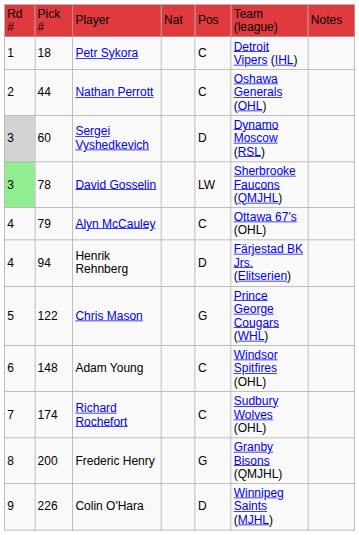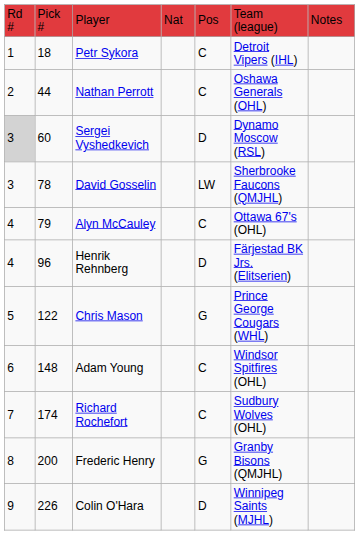David Gosselin | column 1: lightgreen background -> no background
Henrik Rehnberg | column 2: 94 -> 96
